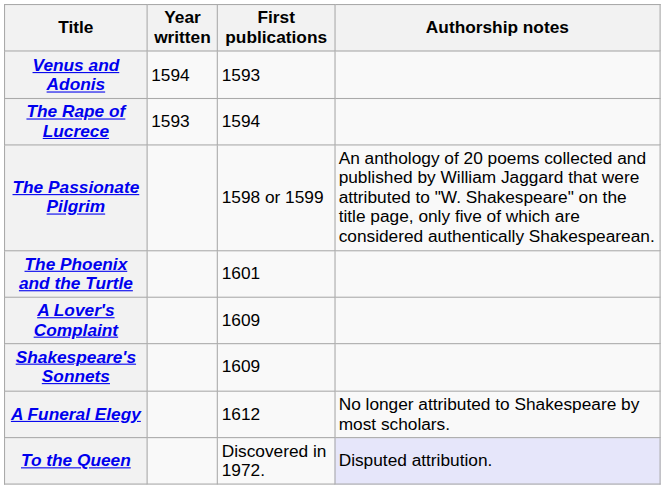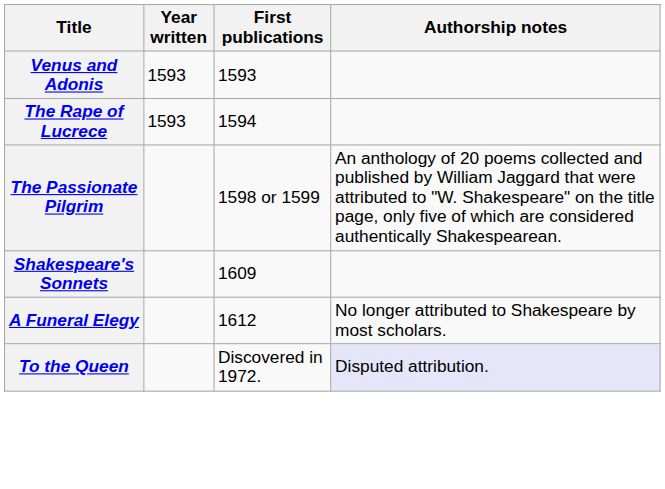Venus and Adonis | Year written: 1594 -> 1593
- row: The Phoenix and the Turtle | 1601
- row: A Lover's Complaint | 1609
